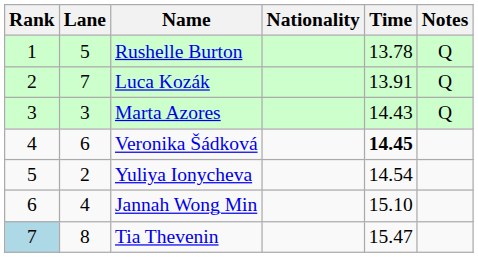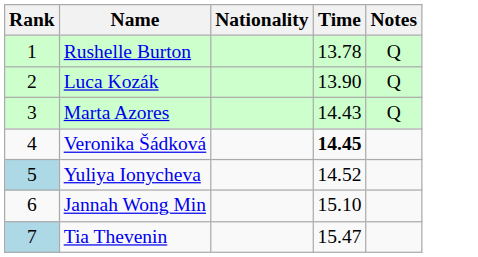- column: Lane | 5 | 7 | 3 | 6 | 2 | 4 | 8
Luca Kozák | Time: 13.91 -> 13.90
Yuliya Ionycheva | Rank: no background -> lightblue background
Yuliya Ionycheva | Time: 14.54 -> 14.52
